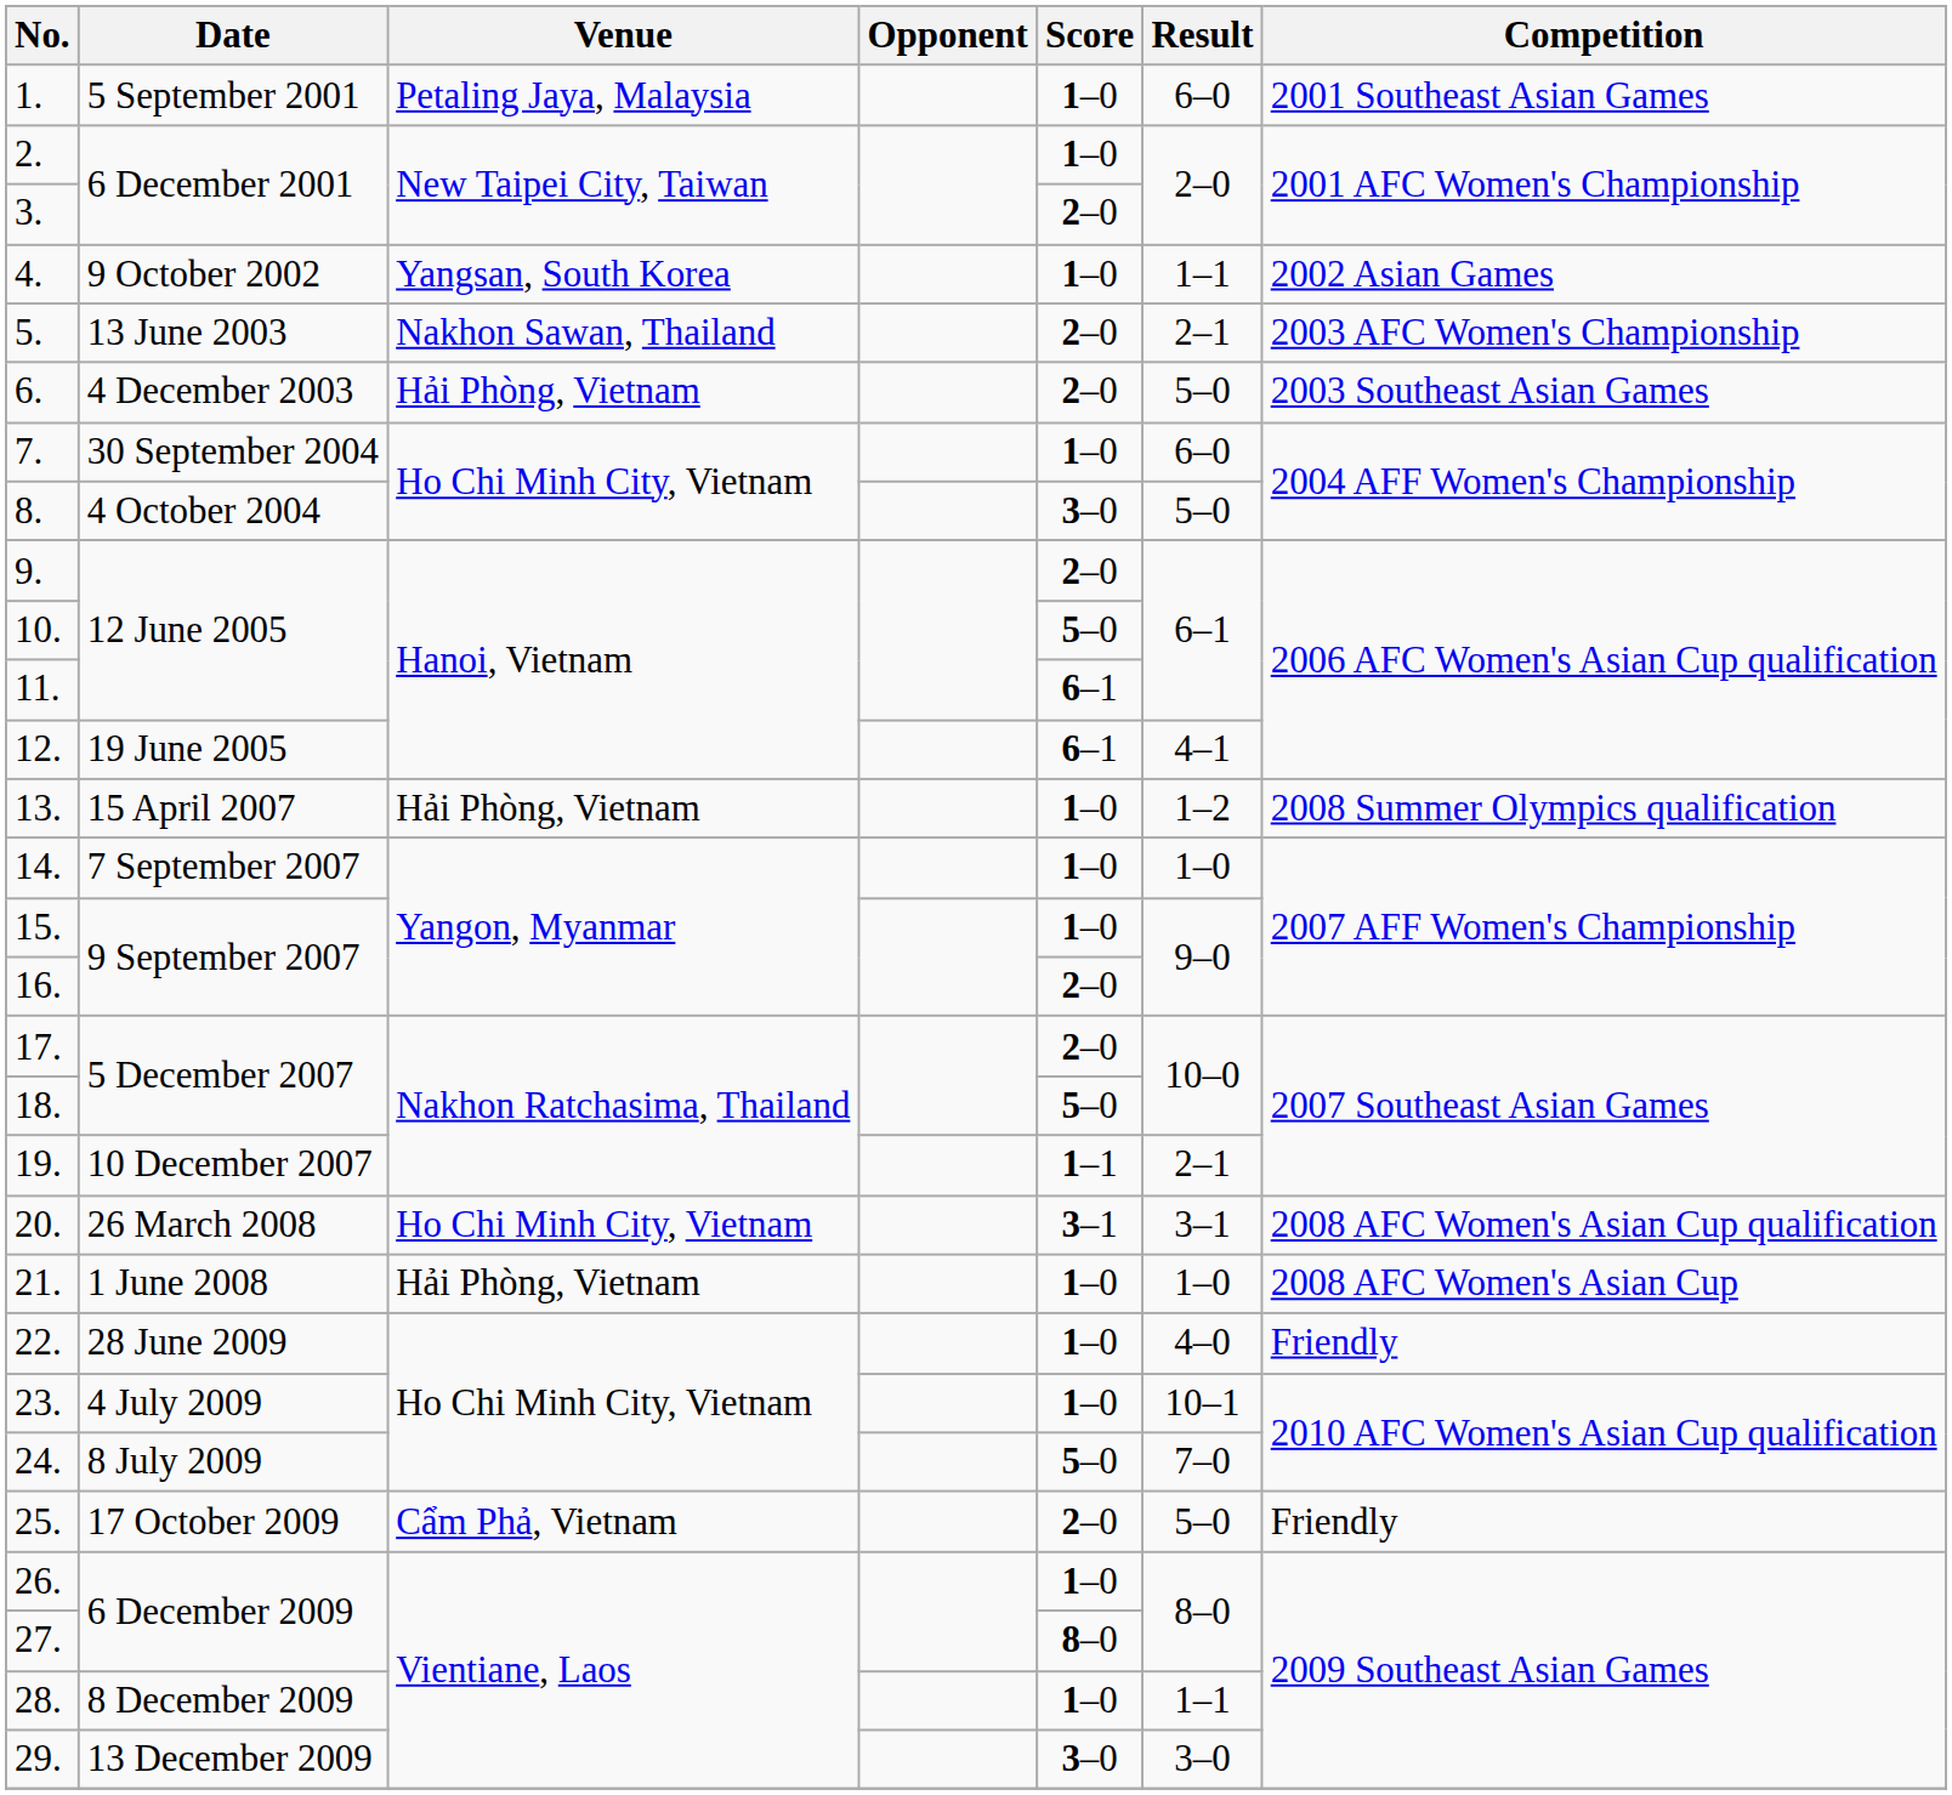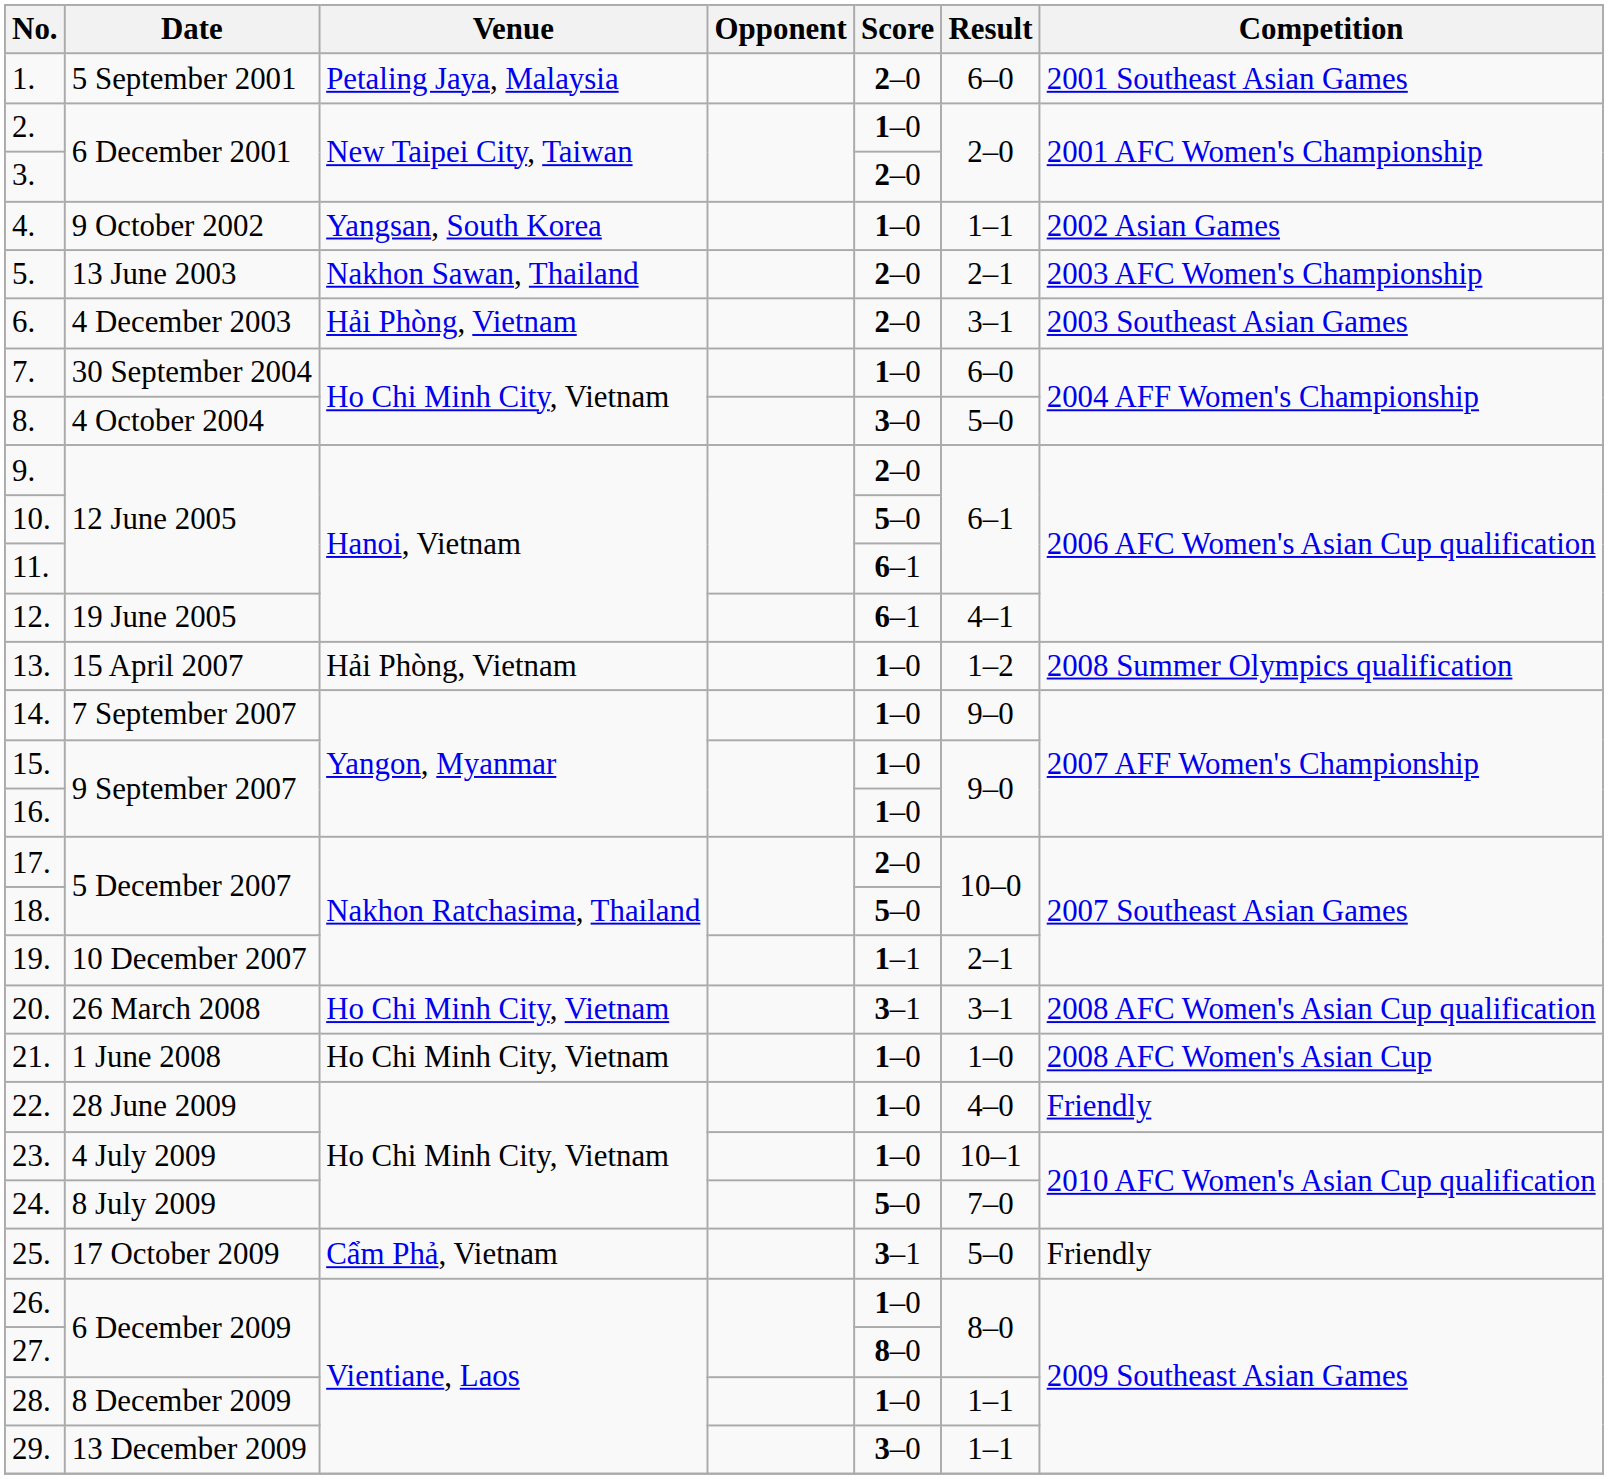1. | Score: 1–0 -> 2–0
6. | Result: 5–0 -> 3–1
14. | Result: 1–0 -> 9–0
16. | Score: 2–0 -> 1–0
21. | Venue: Hải Phòng, Vietnam -> Ho Chi Minh City, Vietnam
25. | Score: 2–0 -> 3–1
29. | Result: 3–0 -> 1–1
